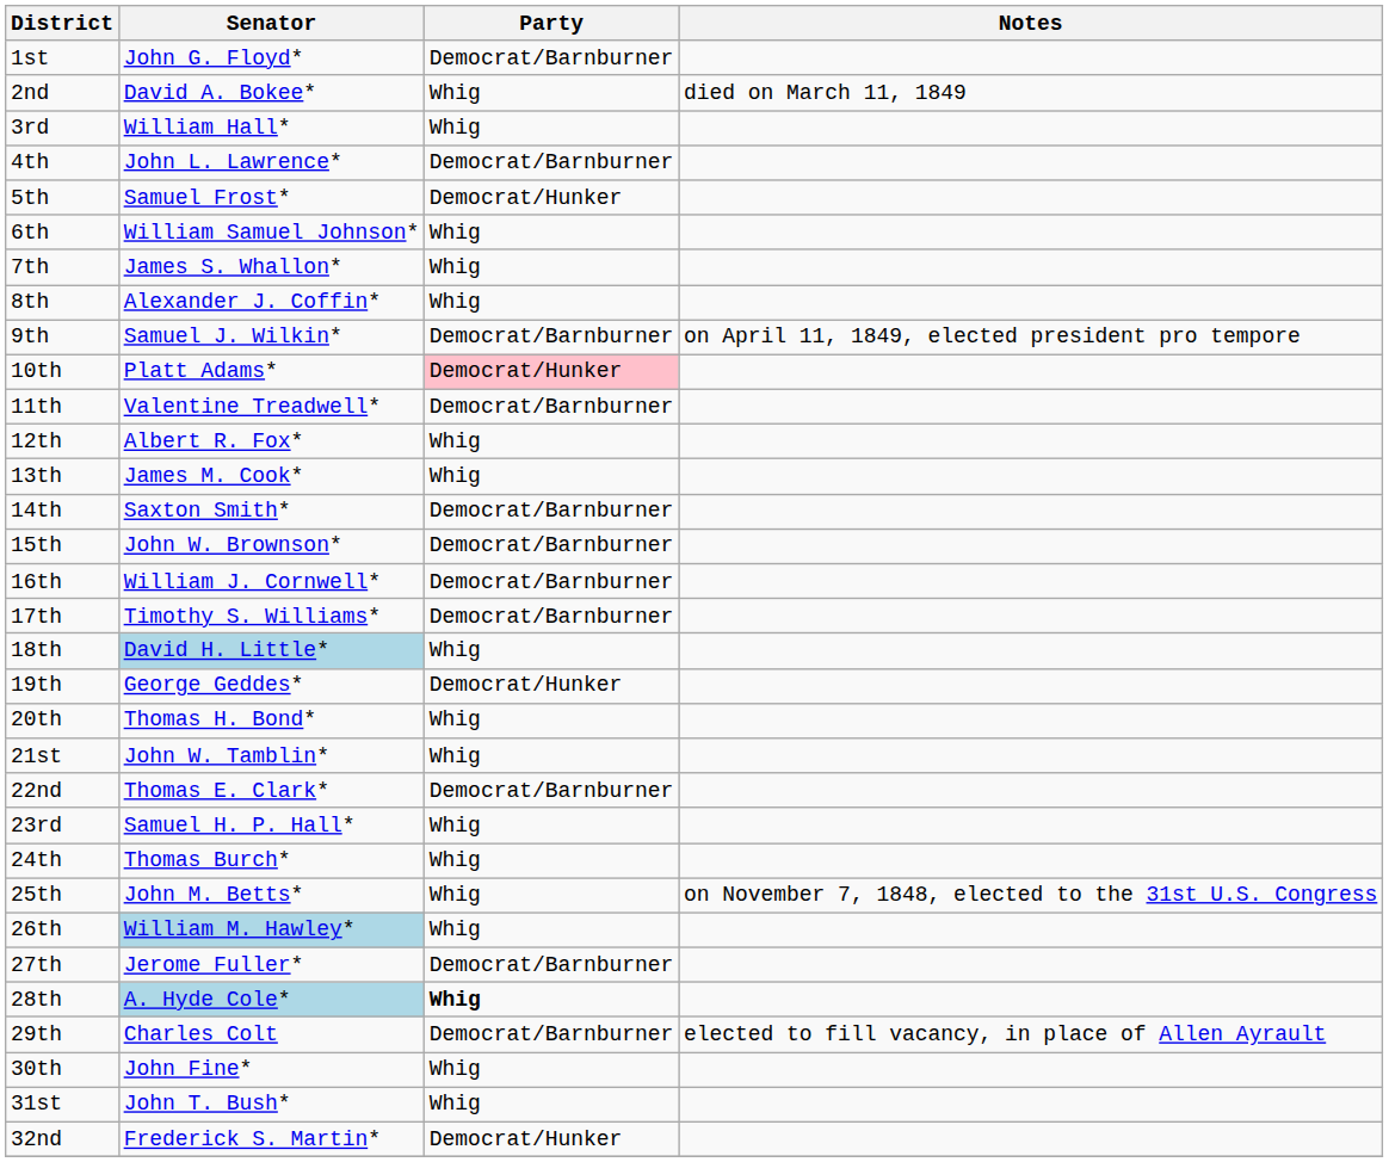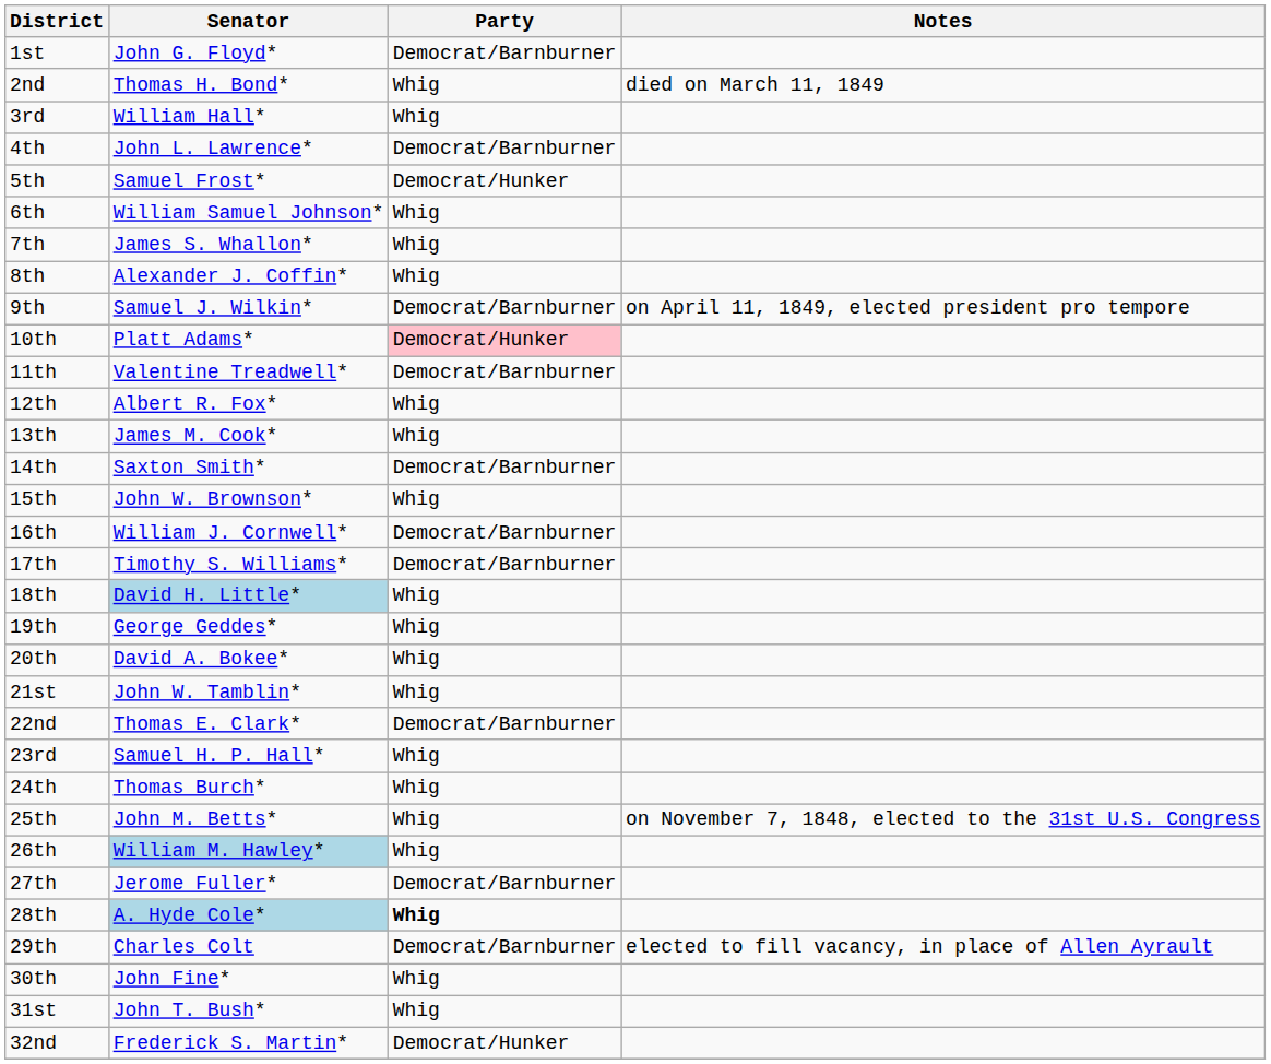2nd | Senator: David A. Bokee* -> Thomas H. Bond*
15th | Party: Democrat/Barnburner -> Whig
19th | Party: Democrat/Hunker -> Whig
20th | Senator: Thomas H. Bond* -> David A. Bokee*
